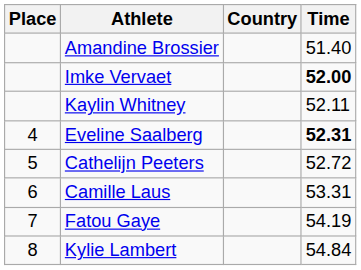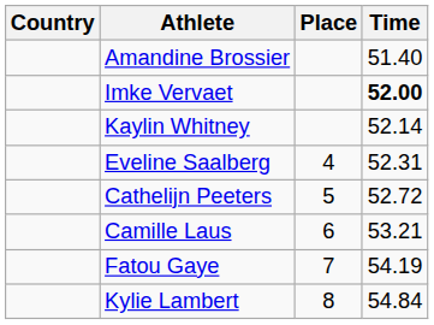columns swapped: Place <-> Country
Kaylin Whitney | Time: 52.11 -> 52.14
Eveline Saalberg | Time: bold -> normal
Camille Laus | Time: 53.31 -> 53.21
